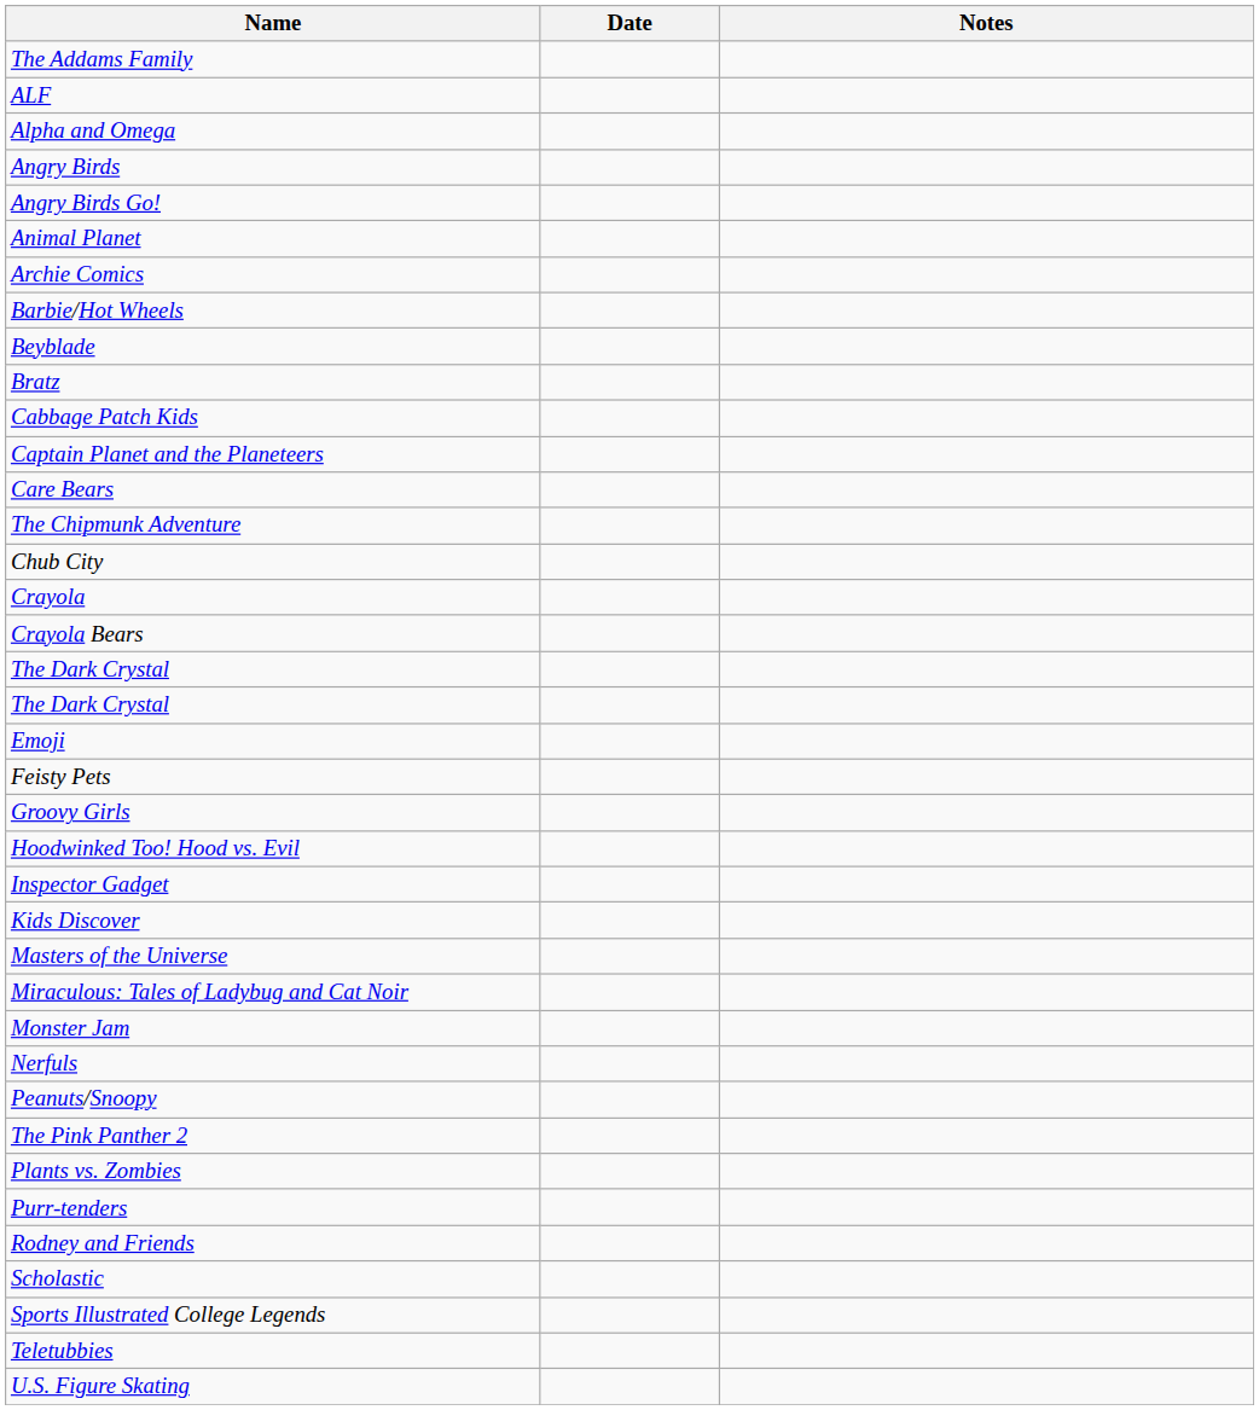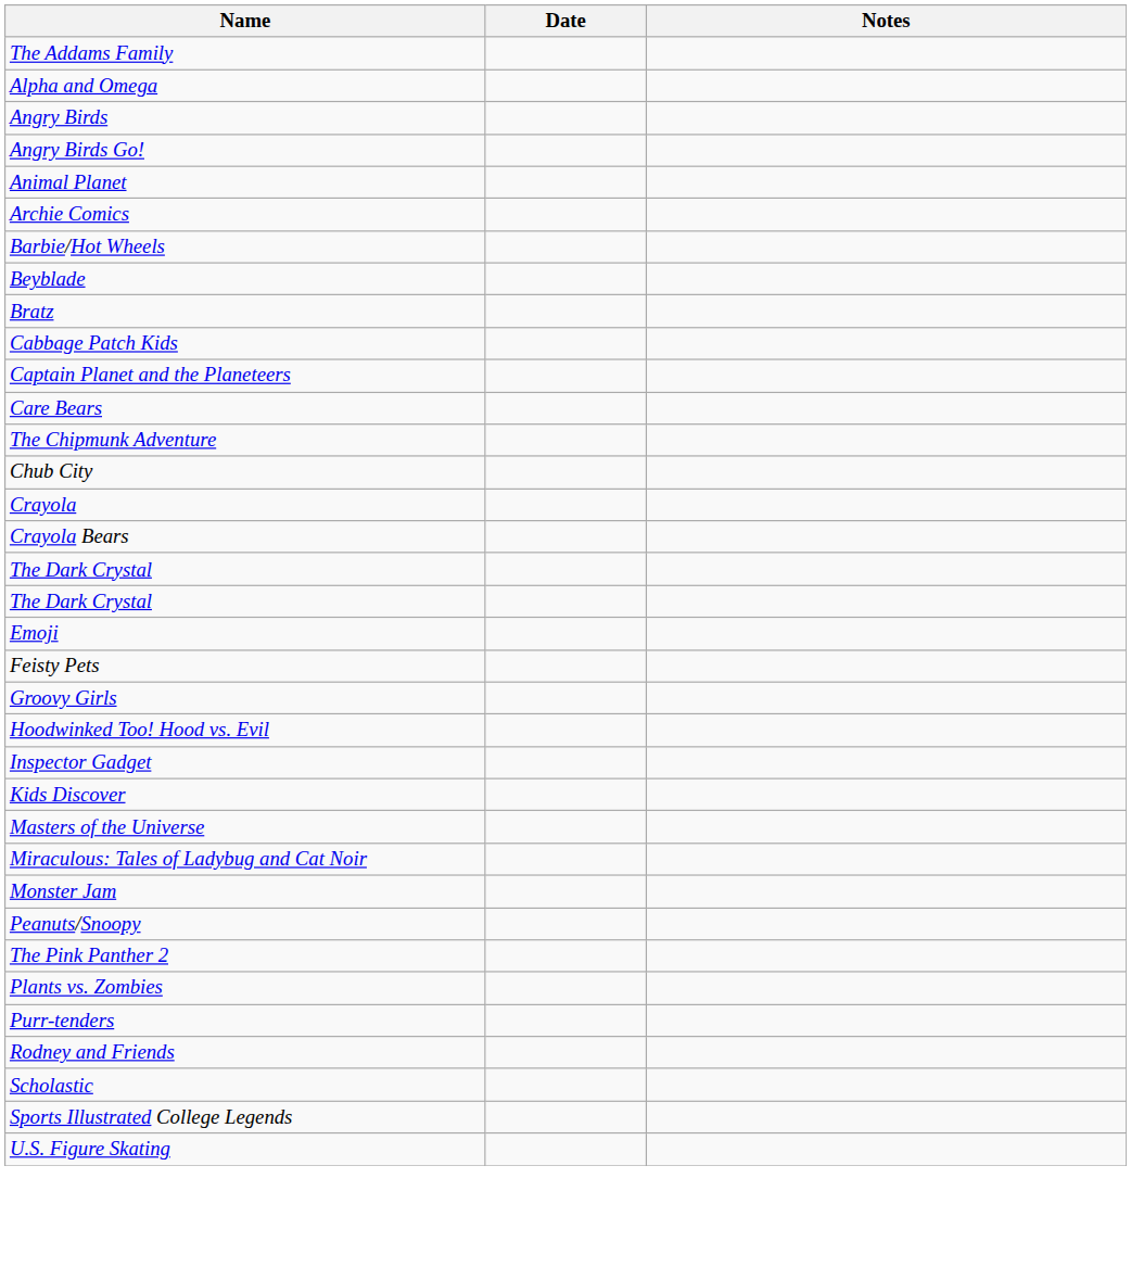- row: ALF
- row: Nerfuls
- row: Teletubbies
